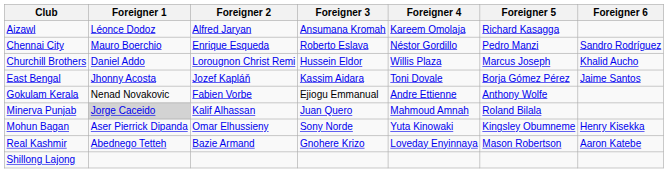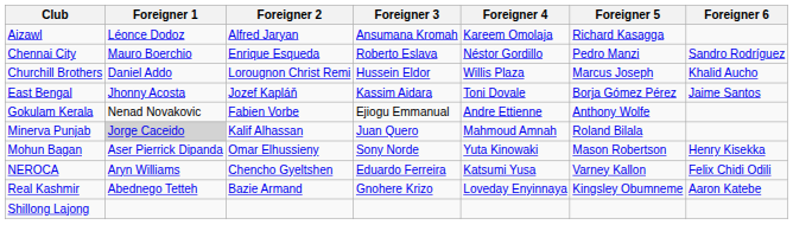Mohun Bagan | Foreigner 5: Kingsley Obumneme -> Mason Robertson
+ row: NEROCA | Aryn Williams | Chencho Gyeltshen | Eduardo Ferreira | Katsumi Yusa | Varney Kallon | Felix Chidi Odili
Real Kashmir | Foreigner 5: Mason Robertson -> Kingsley Obumneme
